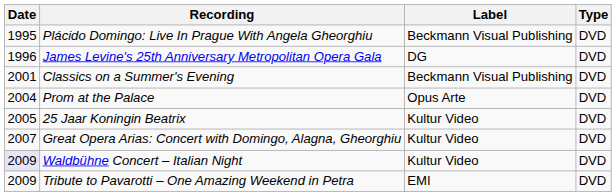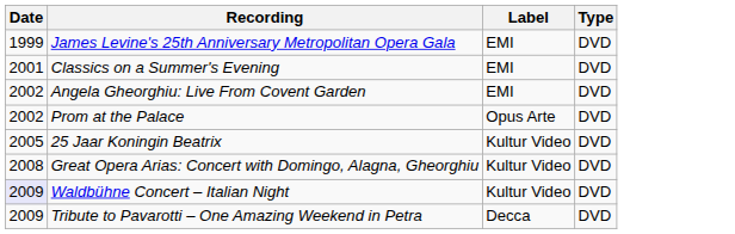- row: 1995 | Plácido Domingo: Live In Prague With Angela Gheorghiu | Beckmann Visual Publishing | DVD
James Levine's 25th Anniversary Metropolitan Opera Gala | Date: 1996 -> 1999
James Levine's 25th Anniversary Metropolitan Opera Gala | Label: DG -> EMI
Classics on a Summer's Evening | Label: Beckmann Visual Publishing -> EMI
+ row: 2002 | Angela Gheorghiu: Live From Covent Garden | EMI | DVD
Prom at the Palace | Date: 2004 -> 2002
Great Opera Arias: Concert with Domingo, Alagna, Gheorghiu | Date: 2007 -> 2008
Tribute to Pavarotti – One Amazing Weekend in Petra | Label: EMI -> Decca
